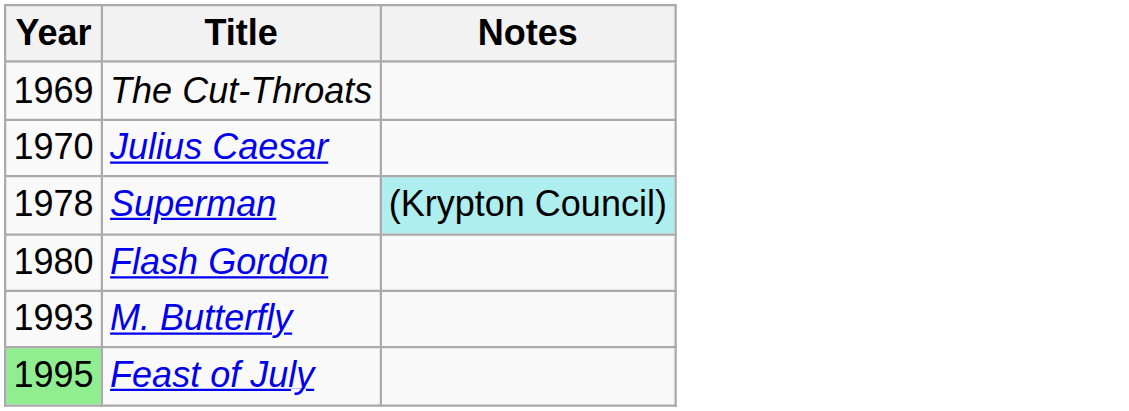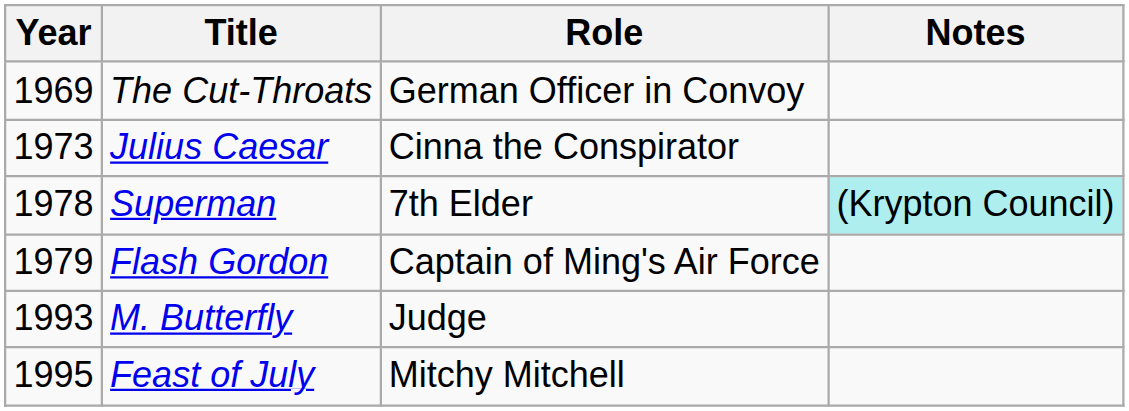+ column: Role | German Officer in Convoy | Cinna the Conspirator | 7th Elder | Captain of Ming's Air Force | Judge | Mitchy Mitchell
Julius Caesar | Year: 1970 -> 1973
Flash Gordon | Year: 1980 -> 1979
Feast of July | Year: lightgreen background -> no background
